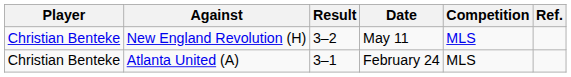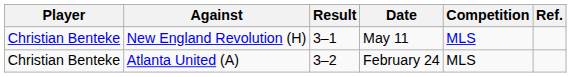New England Revolution (H) | Result: 3–2 -> 3–1
Atlanta United (A) | Result: 3–1 -> 3–2
